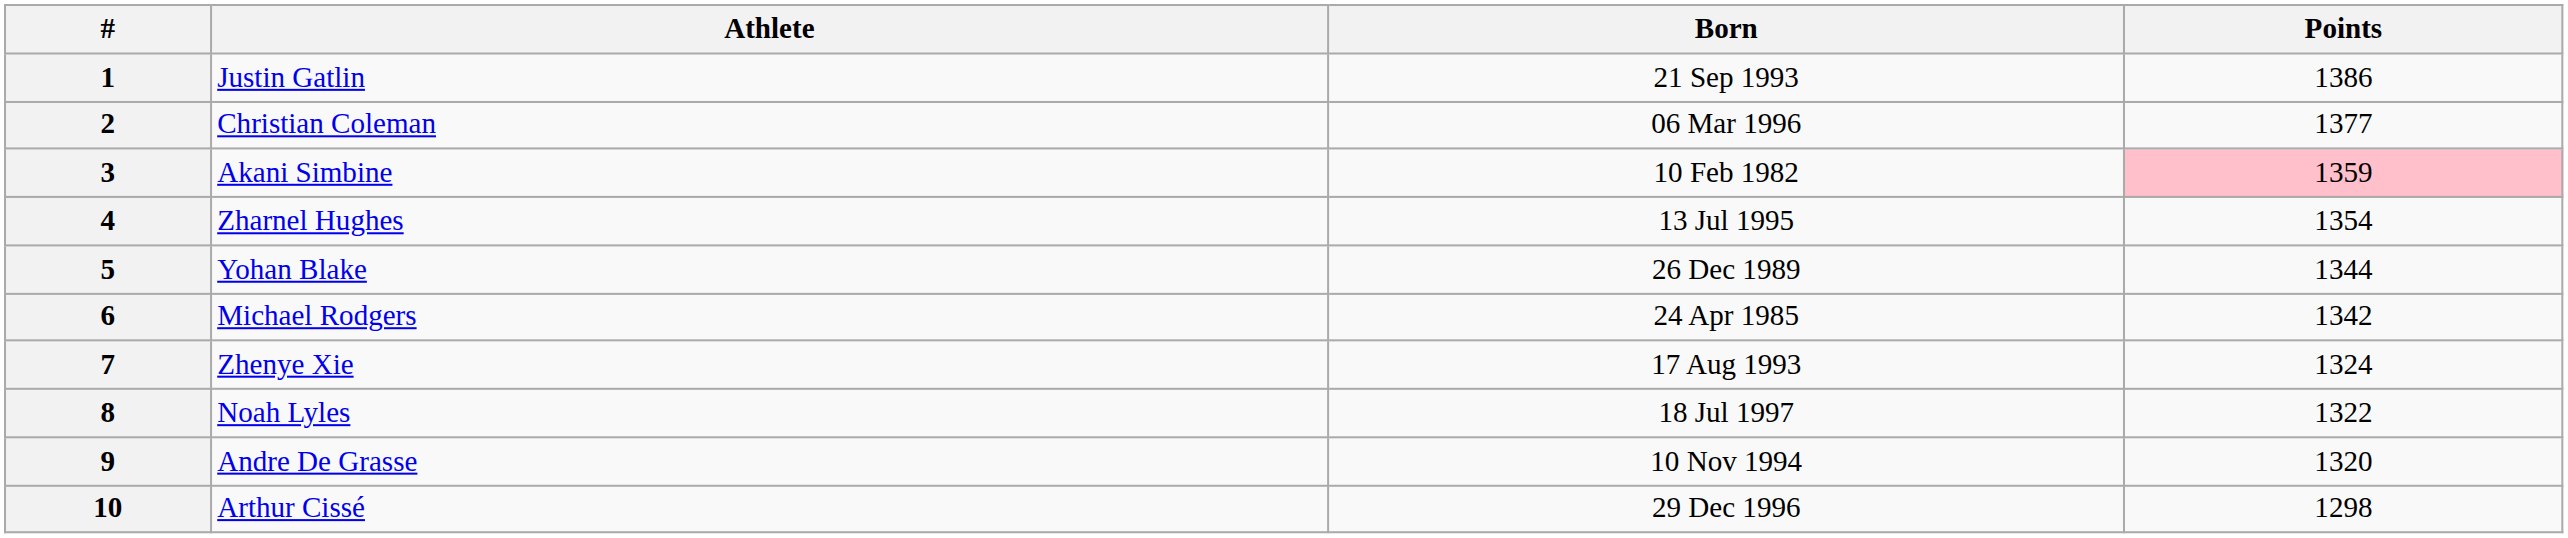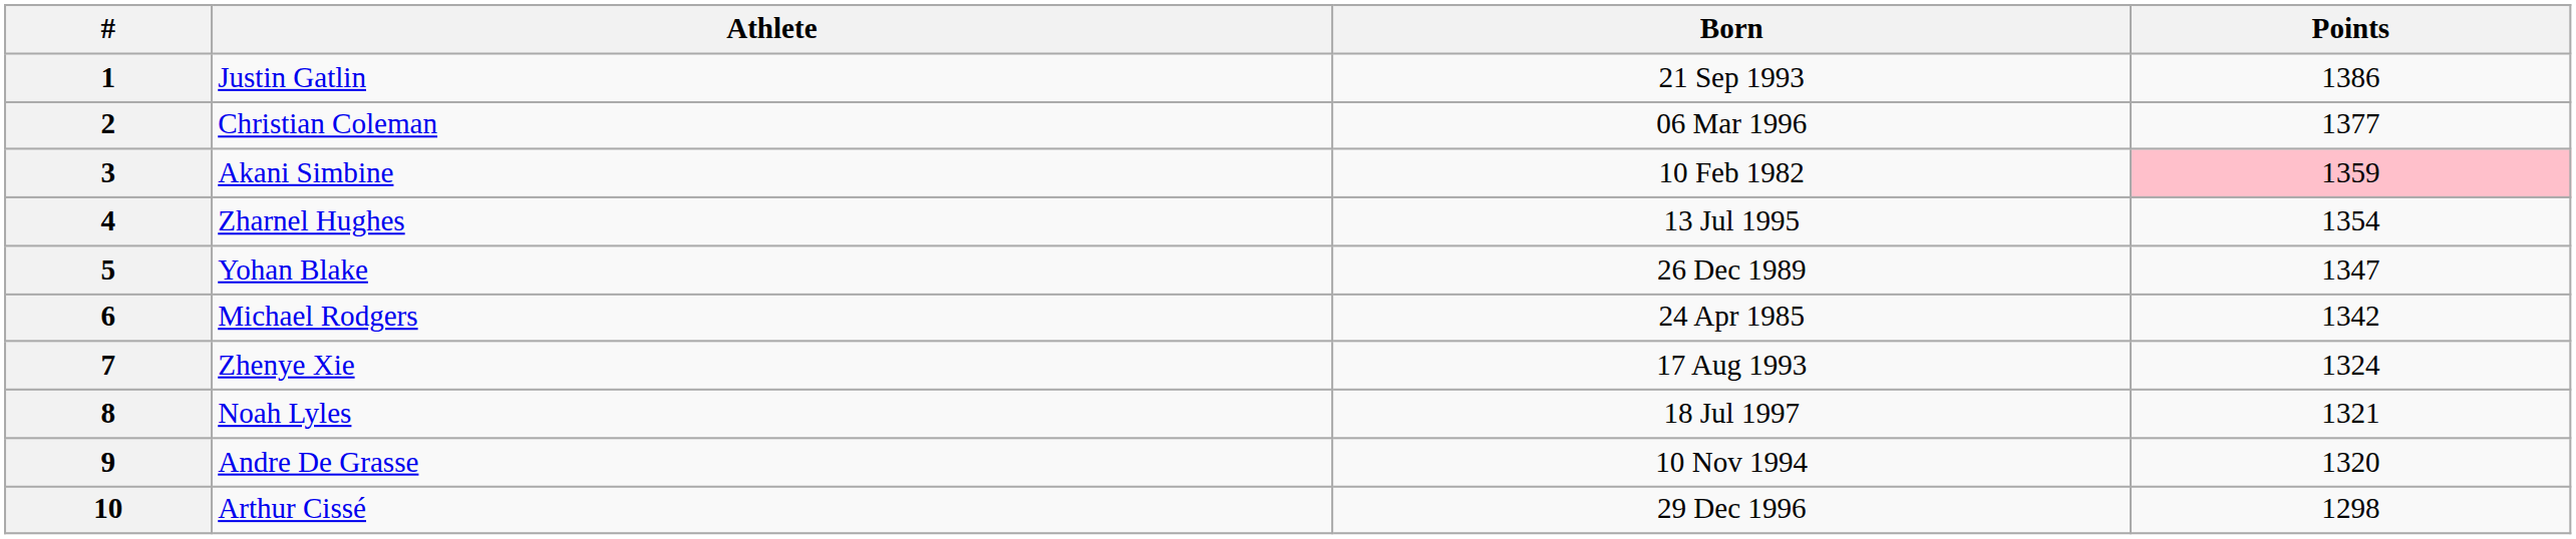5 | Points: 1344 -> 1347
8 | Points: 1322 -> 1321
